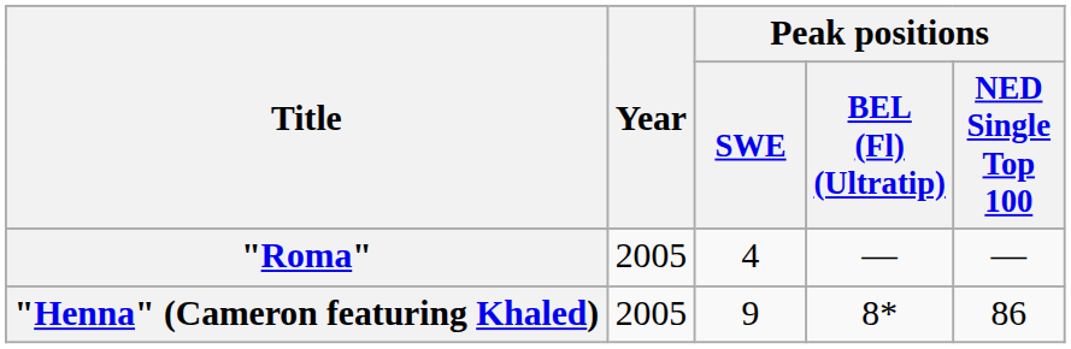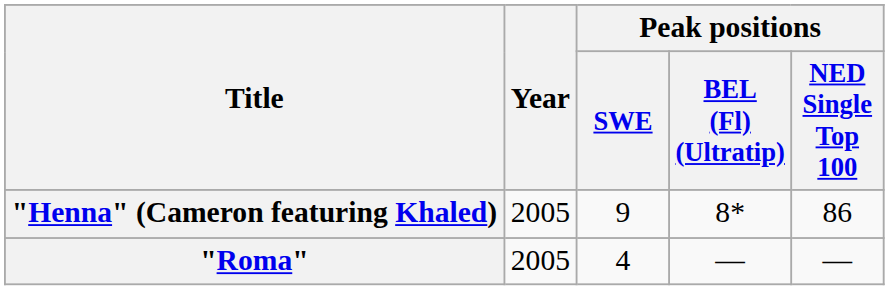rows swapped: "Roma" <-> "Henna" (Cameron featuring Khaled)
